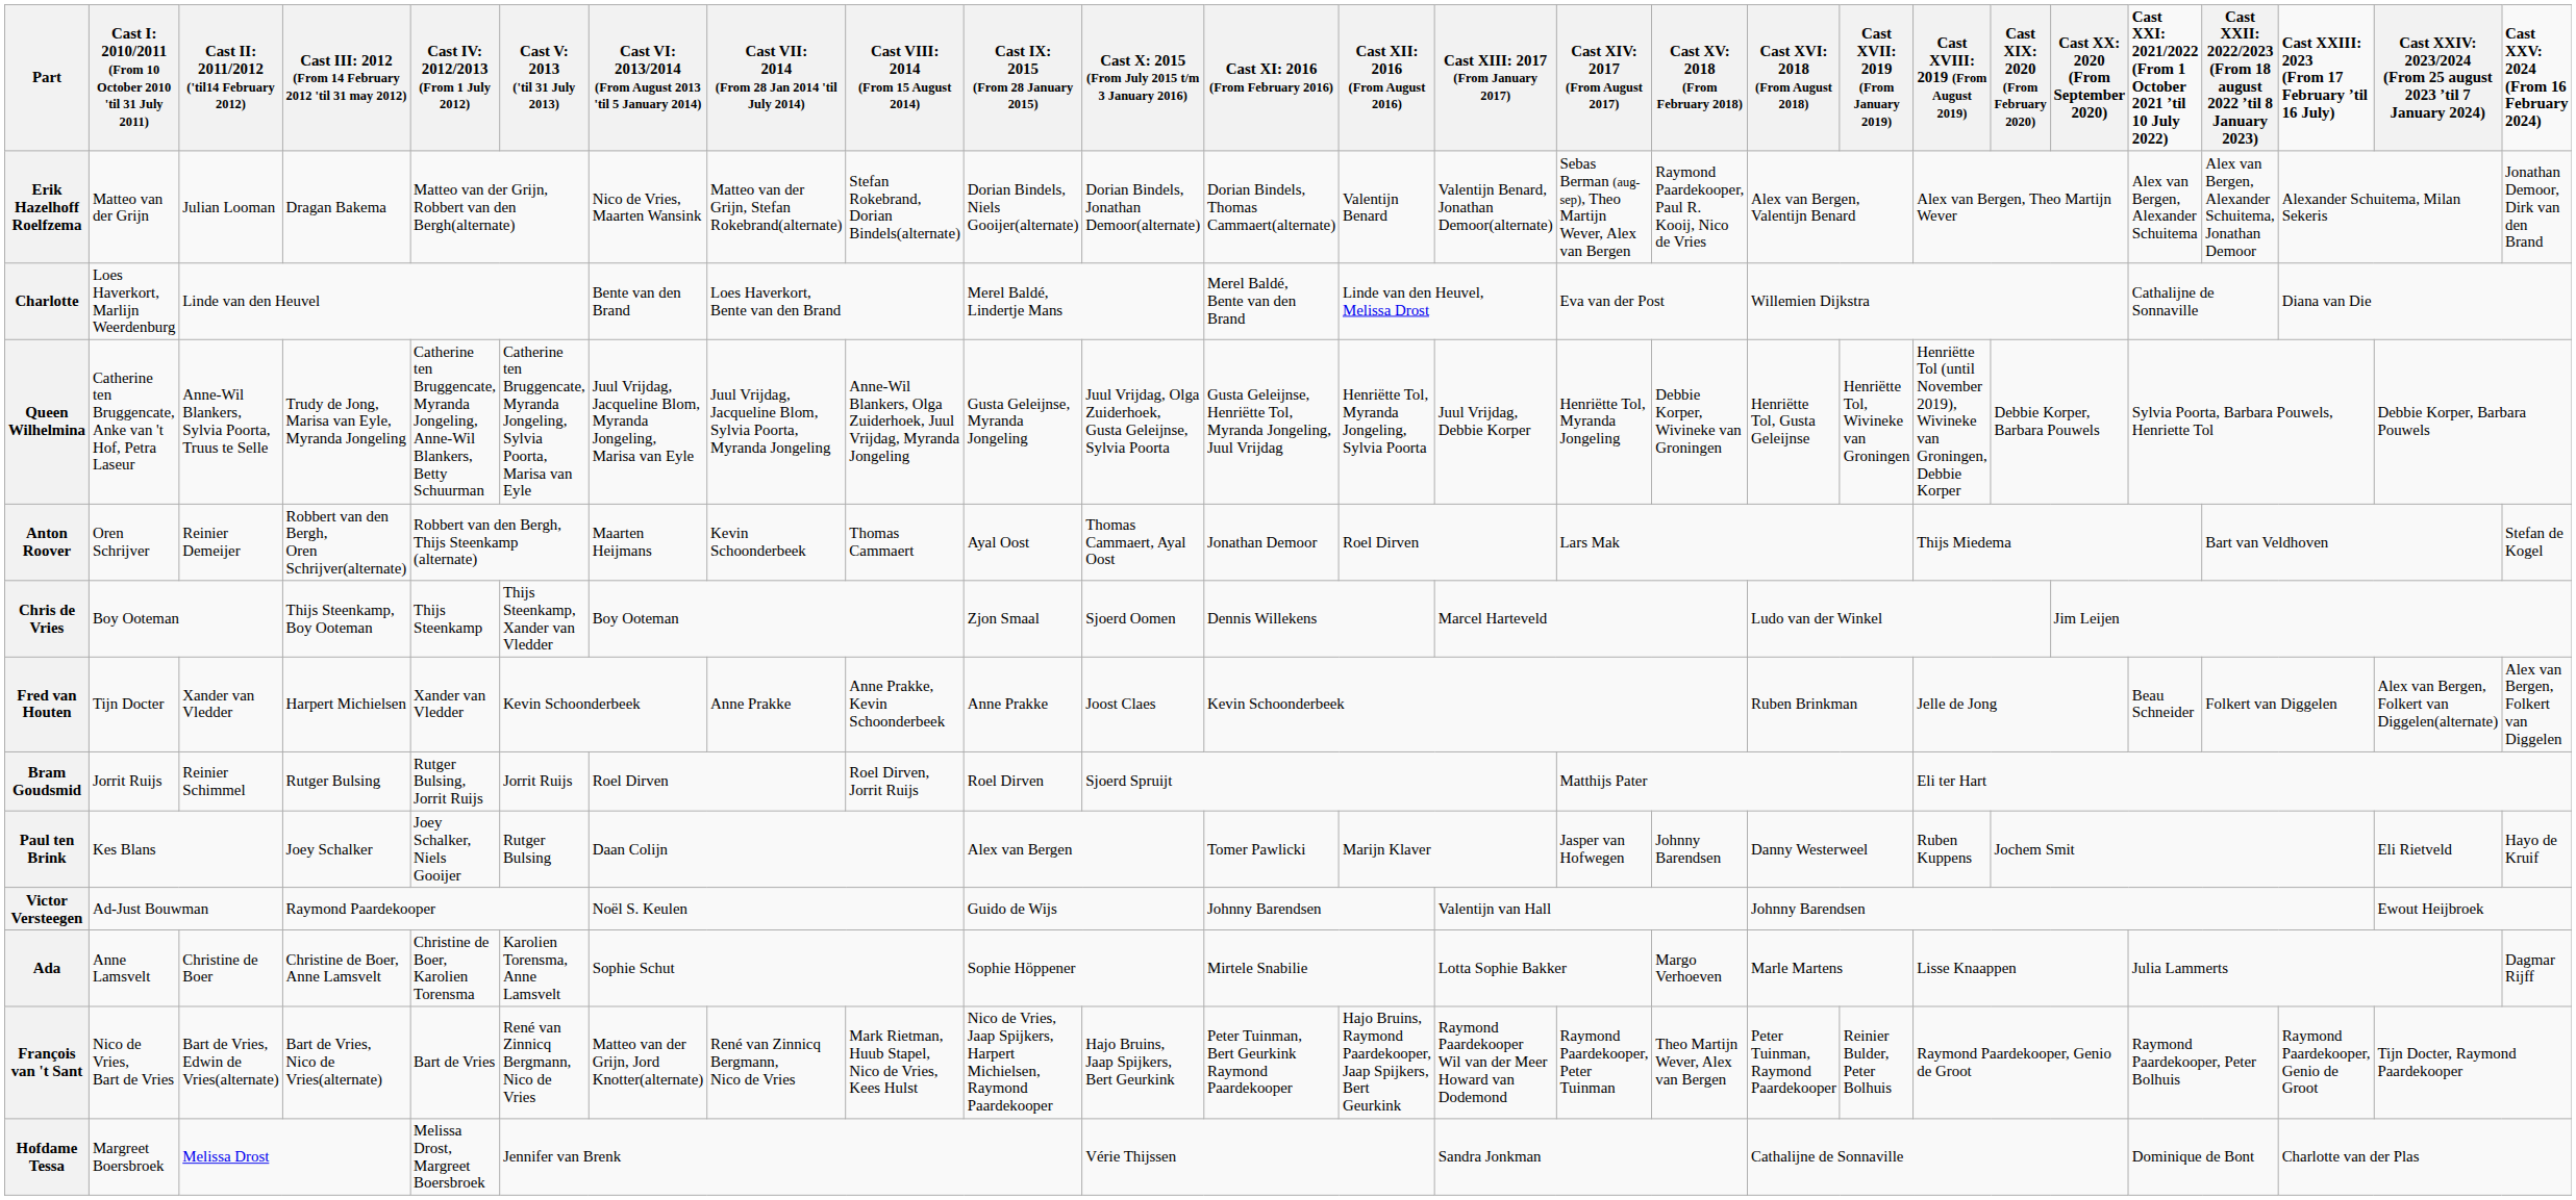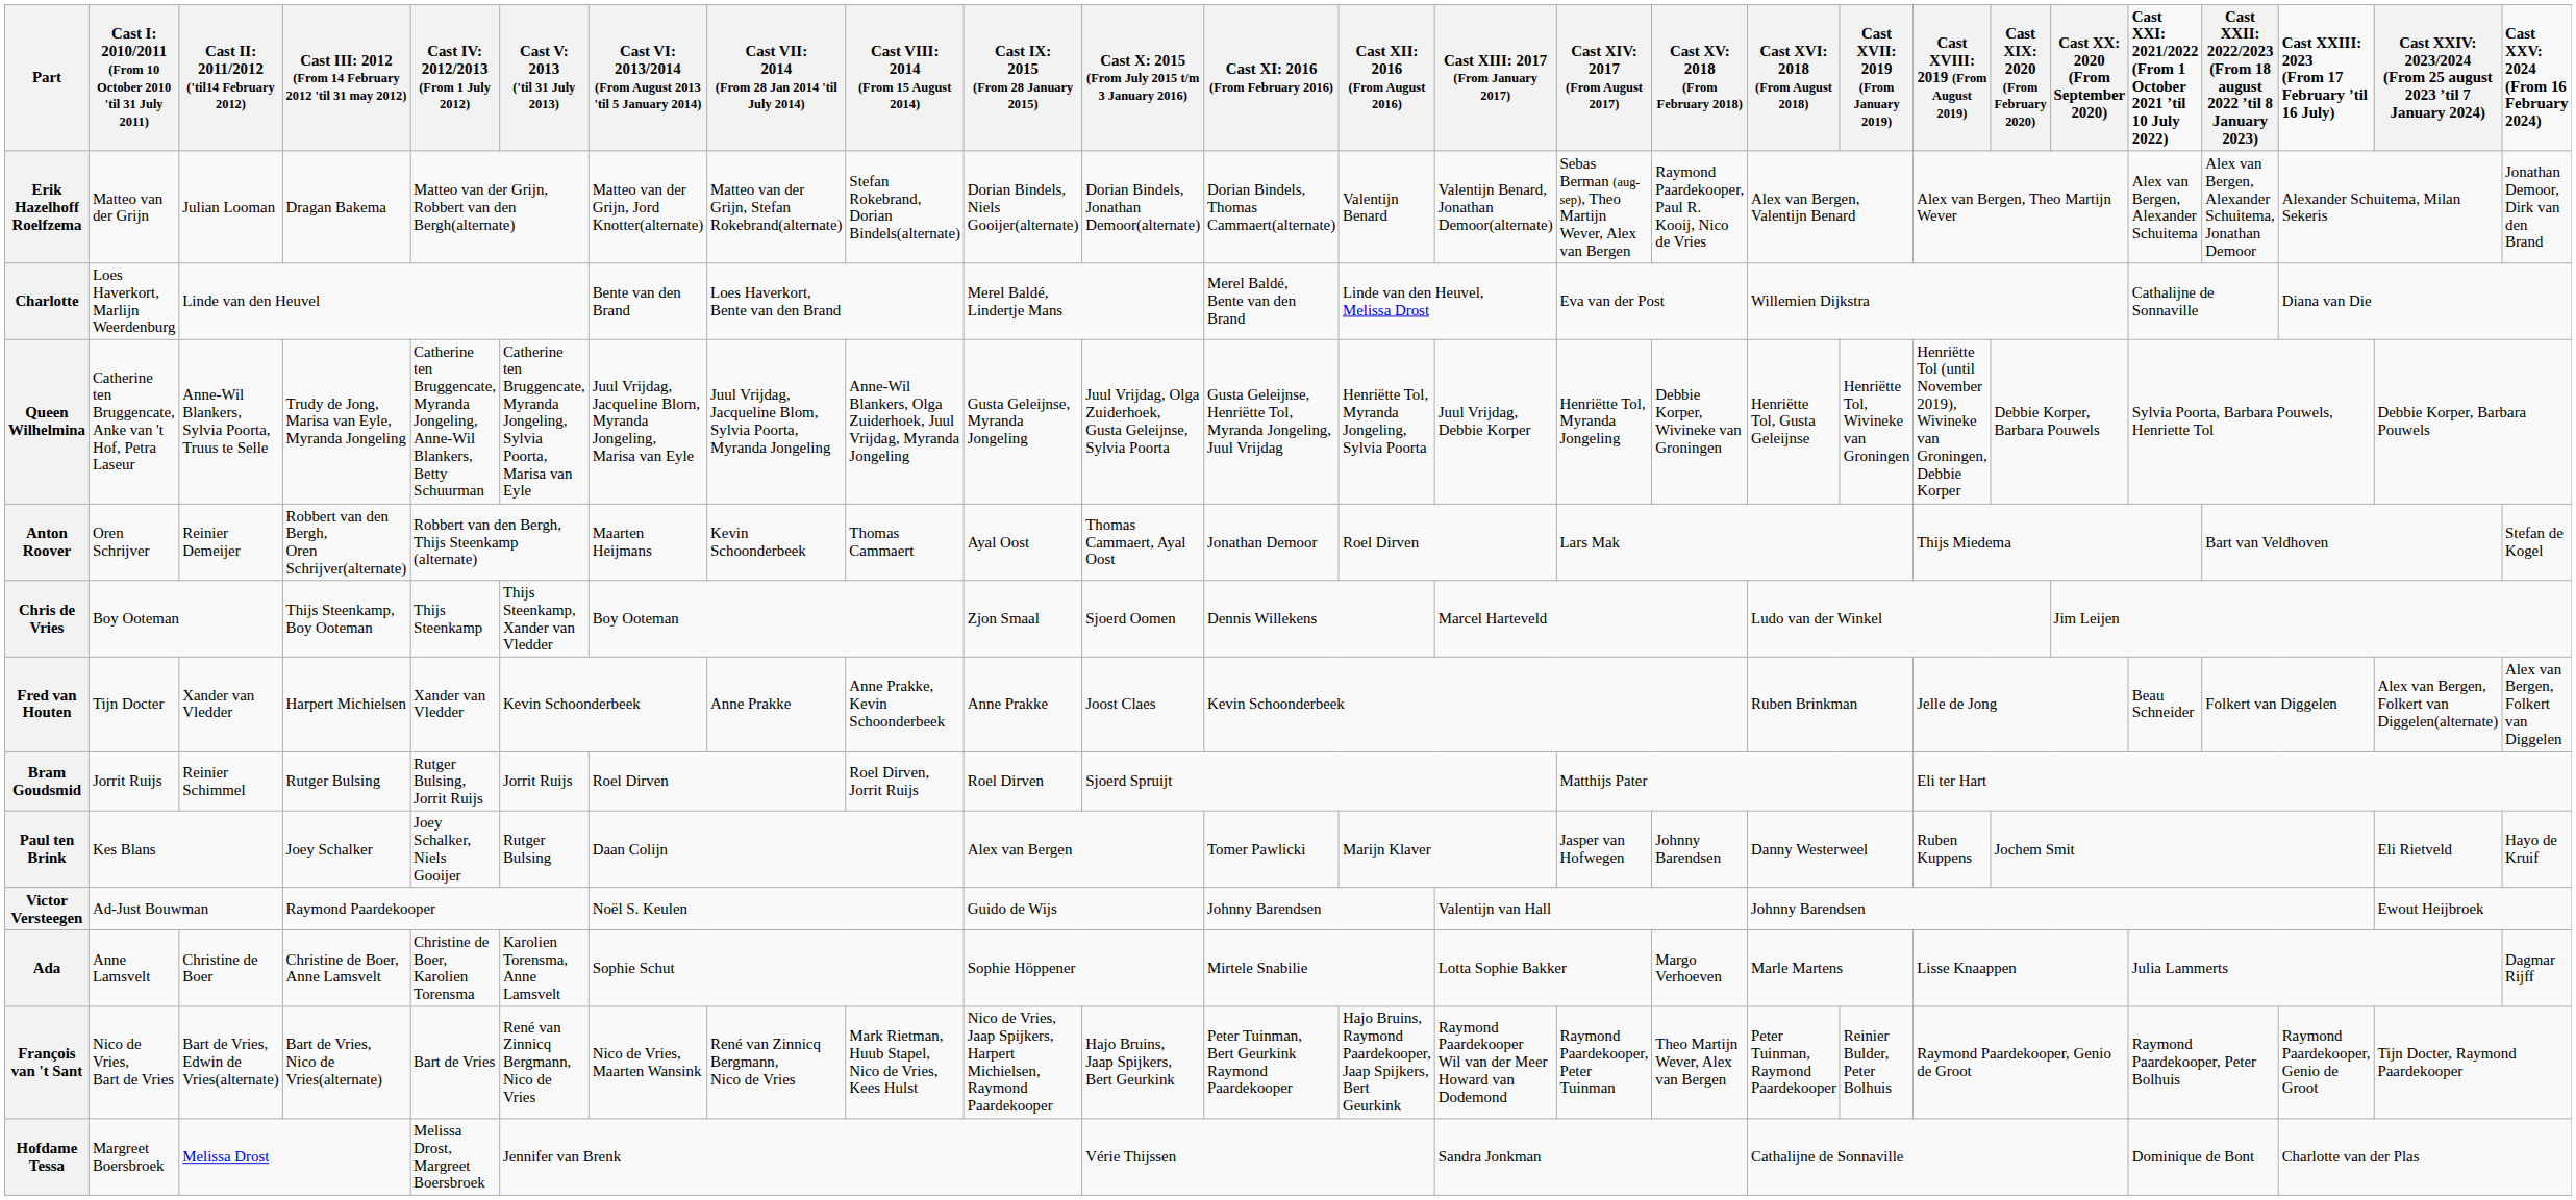Erik Hazelhoff Roelfzema | column 7: Nico de Vries, Maarten Wansink -> Matteo van der Grijn, Jord Knotter(alternate)
François van 't Sant | column 7: Matteo van der Grijn, Jord Knotter(alternate) -> Nico de Vries, Maarten Wansink
